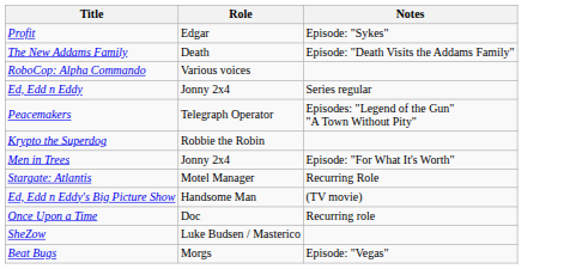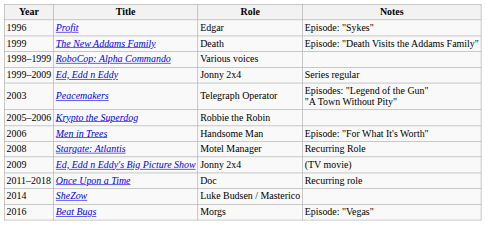+ column: Year | 1996 | 1999 | 1998–1999 | 1999–2009 | 2003 | 2005–2006 | 2006 | 2008 | 2009 | 2011–2018 | 2014 | 2016
Men in Trees | Role: Jonny 2x4 -> Handsome Man
Ed, Edd n Eddy's Big Picture Show | Role: Handsome Man -> Jonny 2x4
